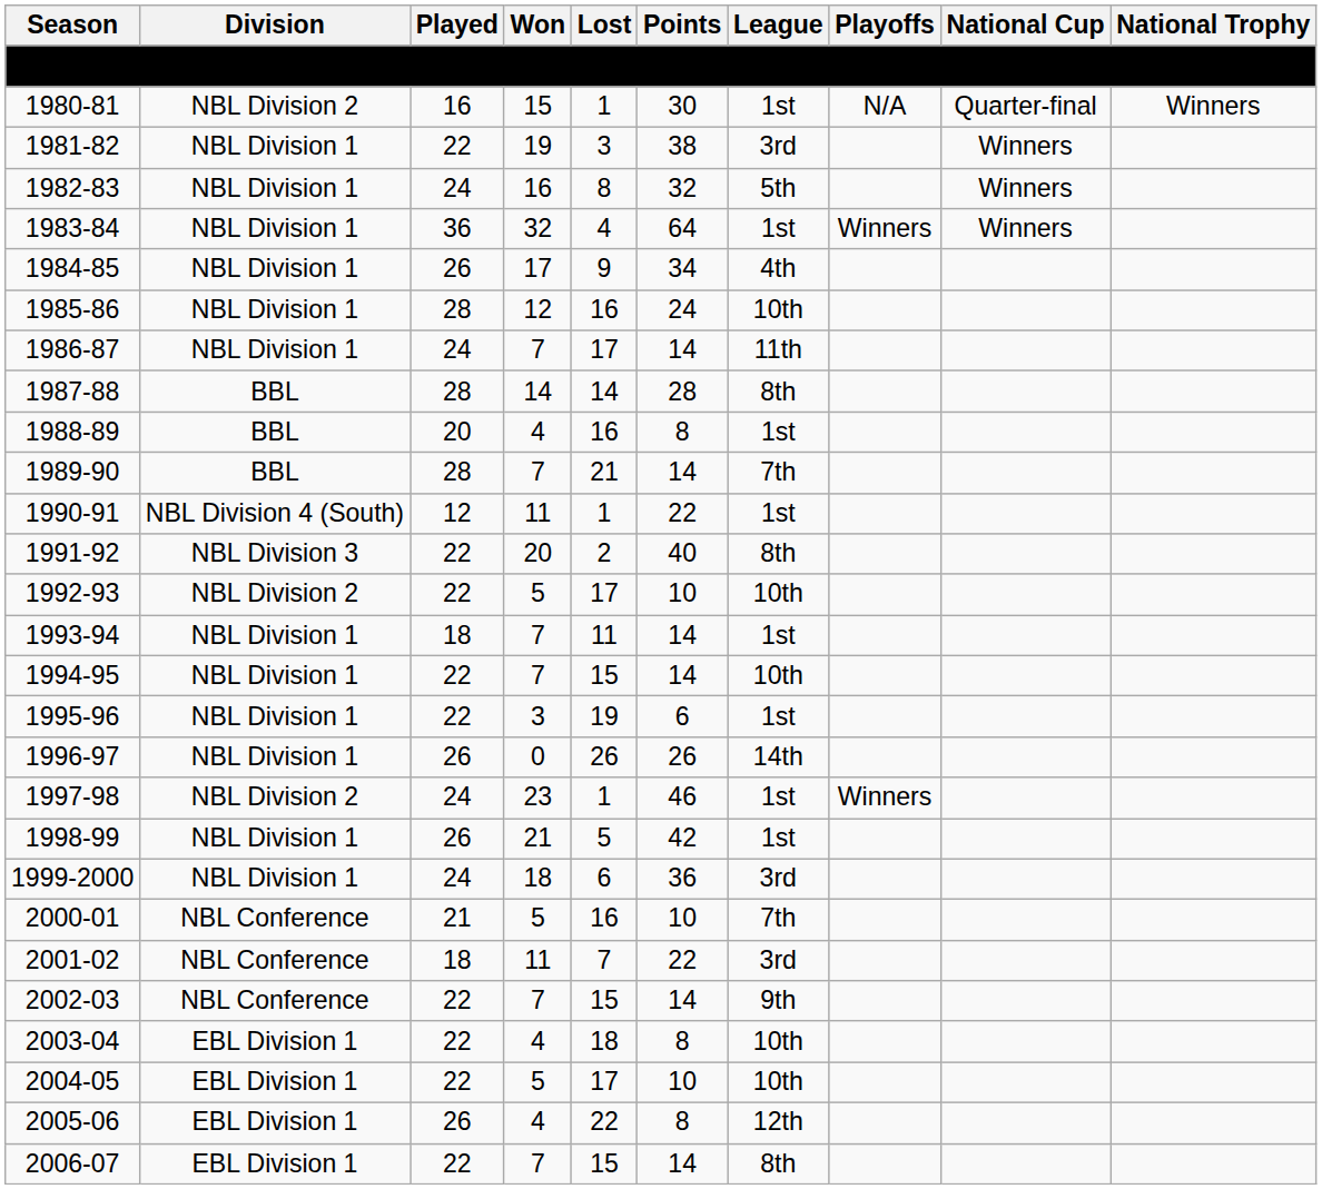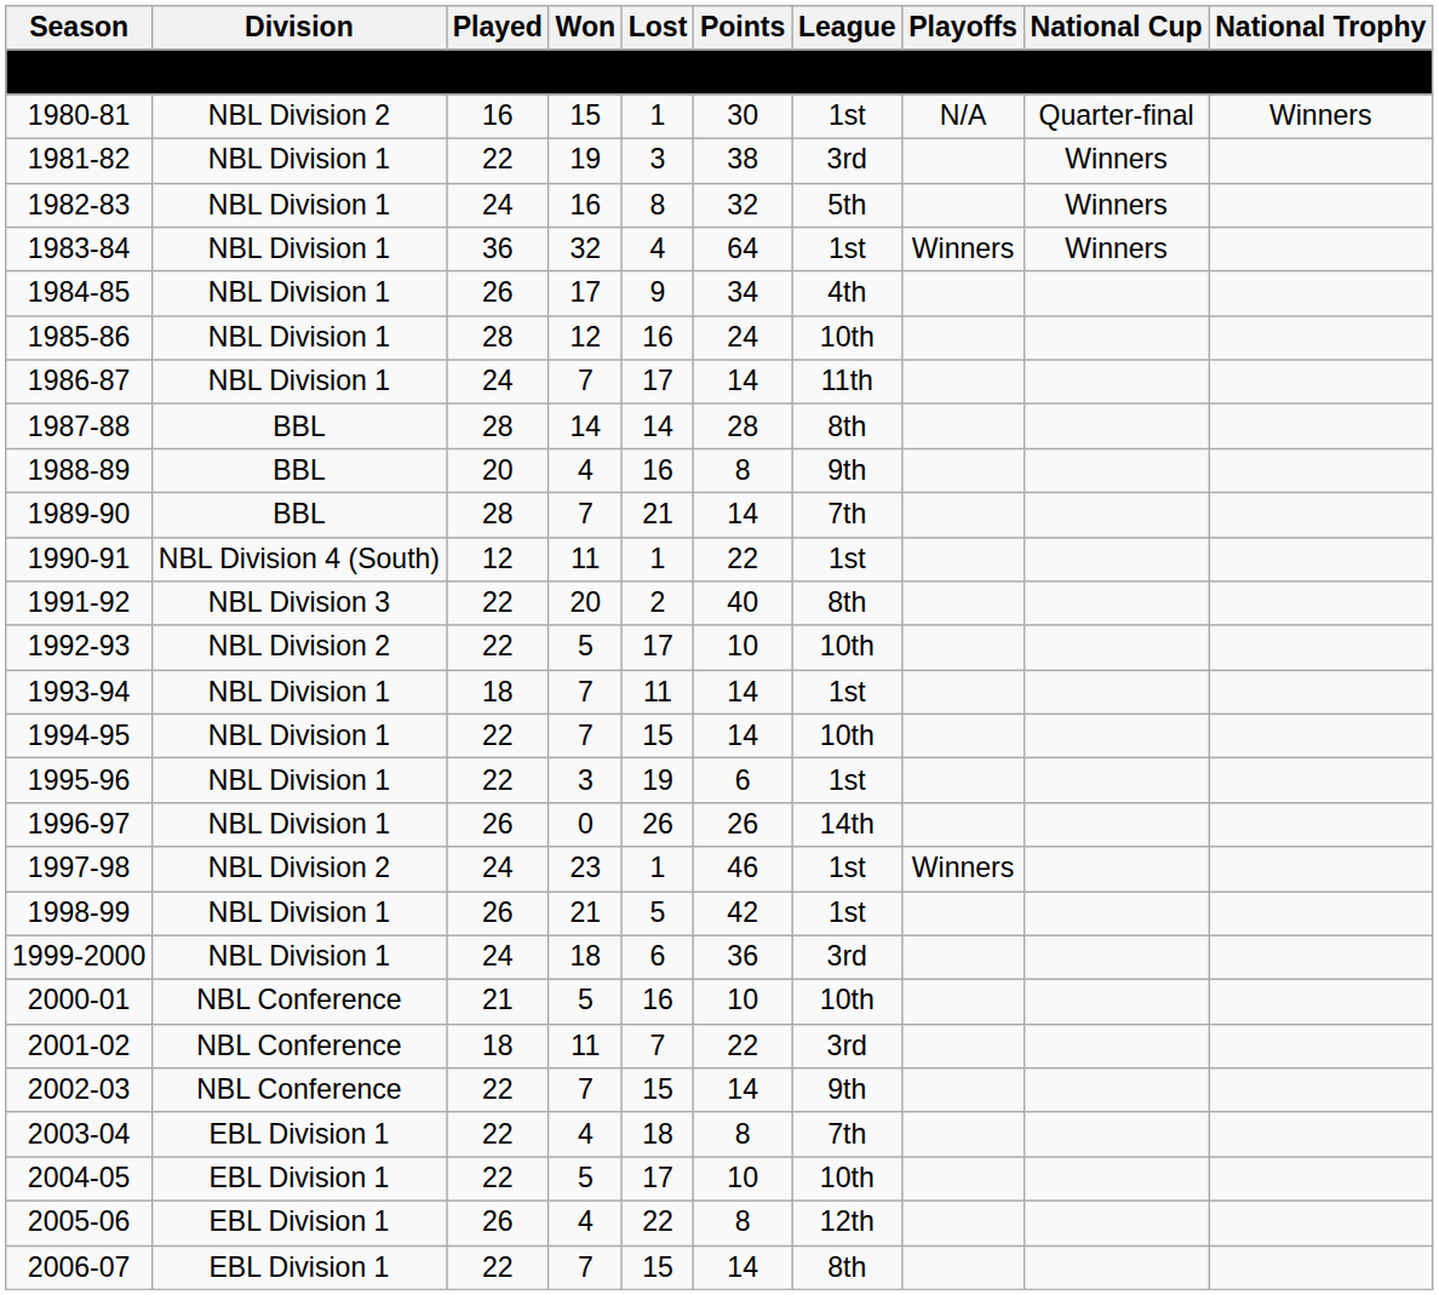1988-89 | League: 1st -> 9th
2000-01 | League: 7th -> 10th
2003-04 | League: 10th -> 7th
